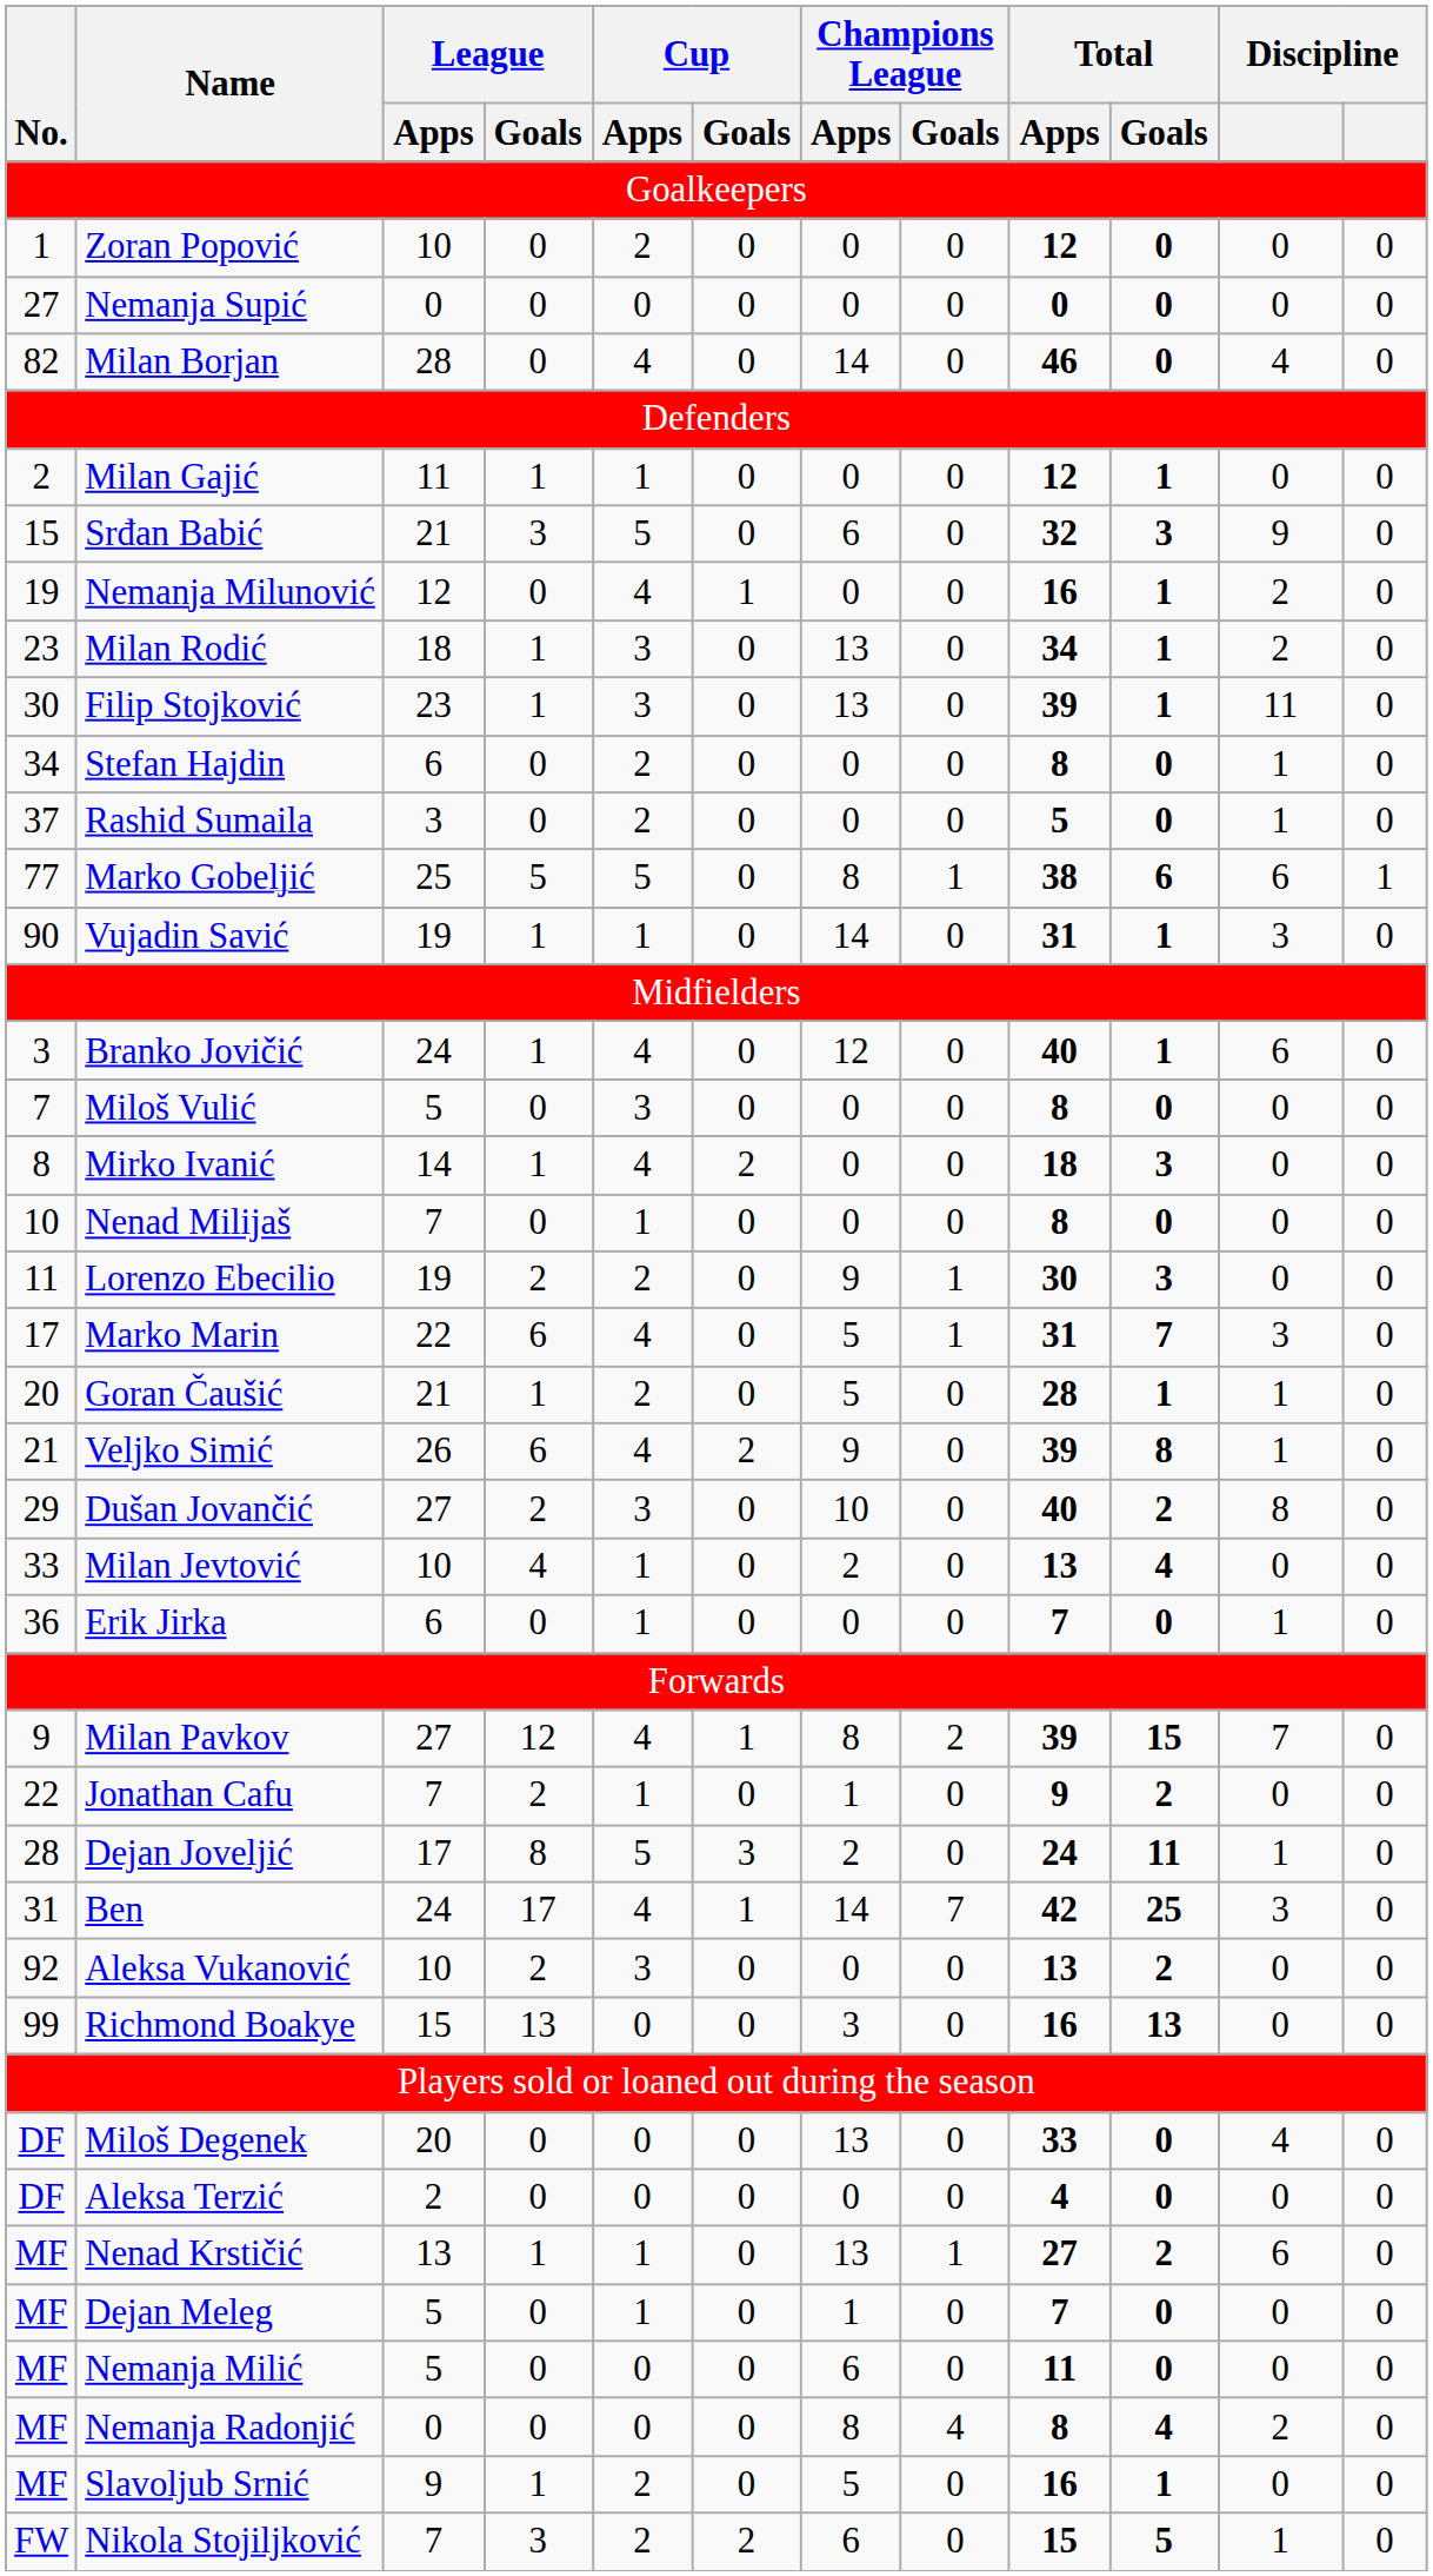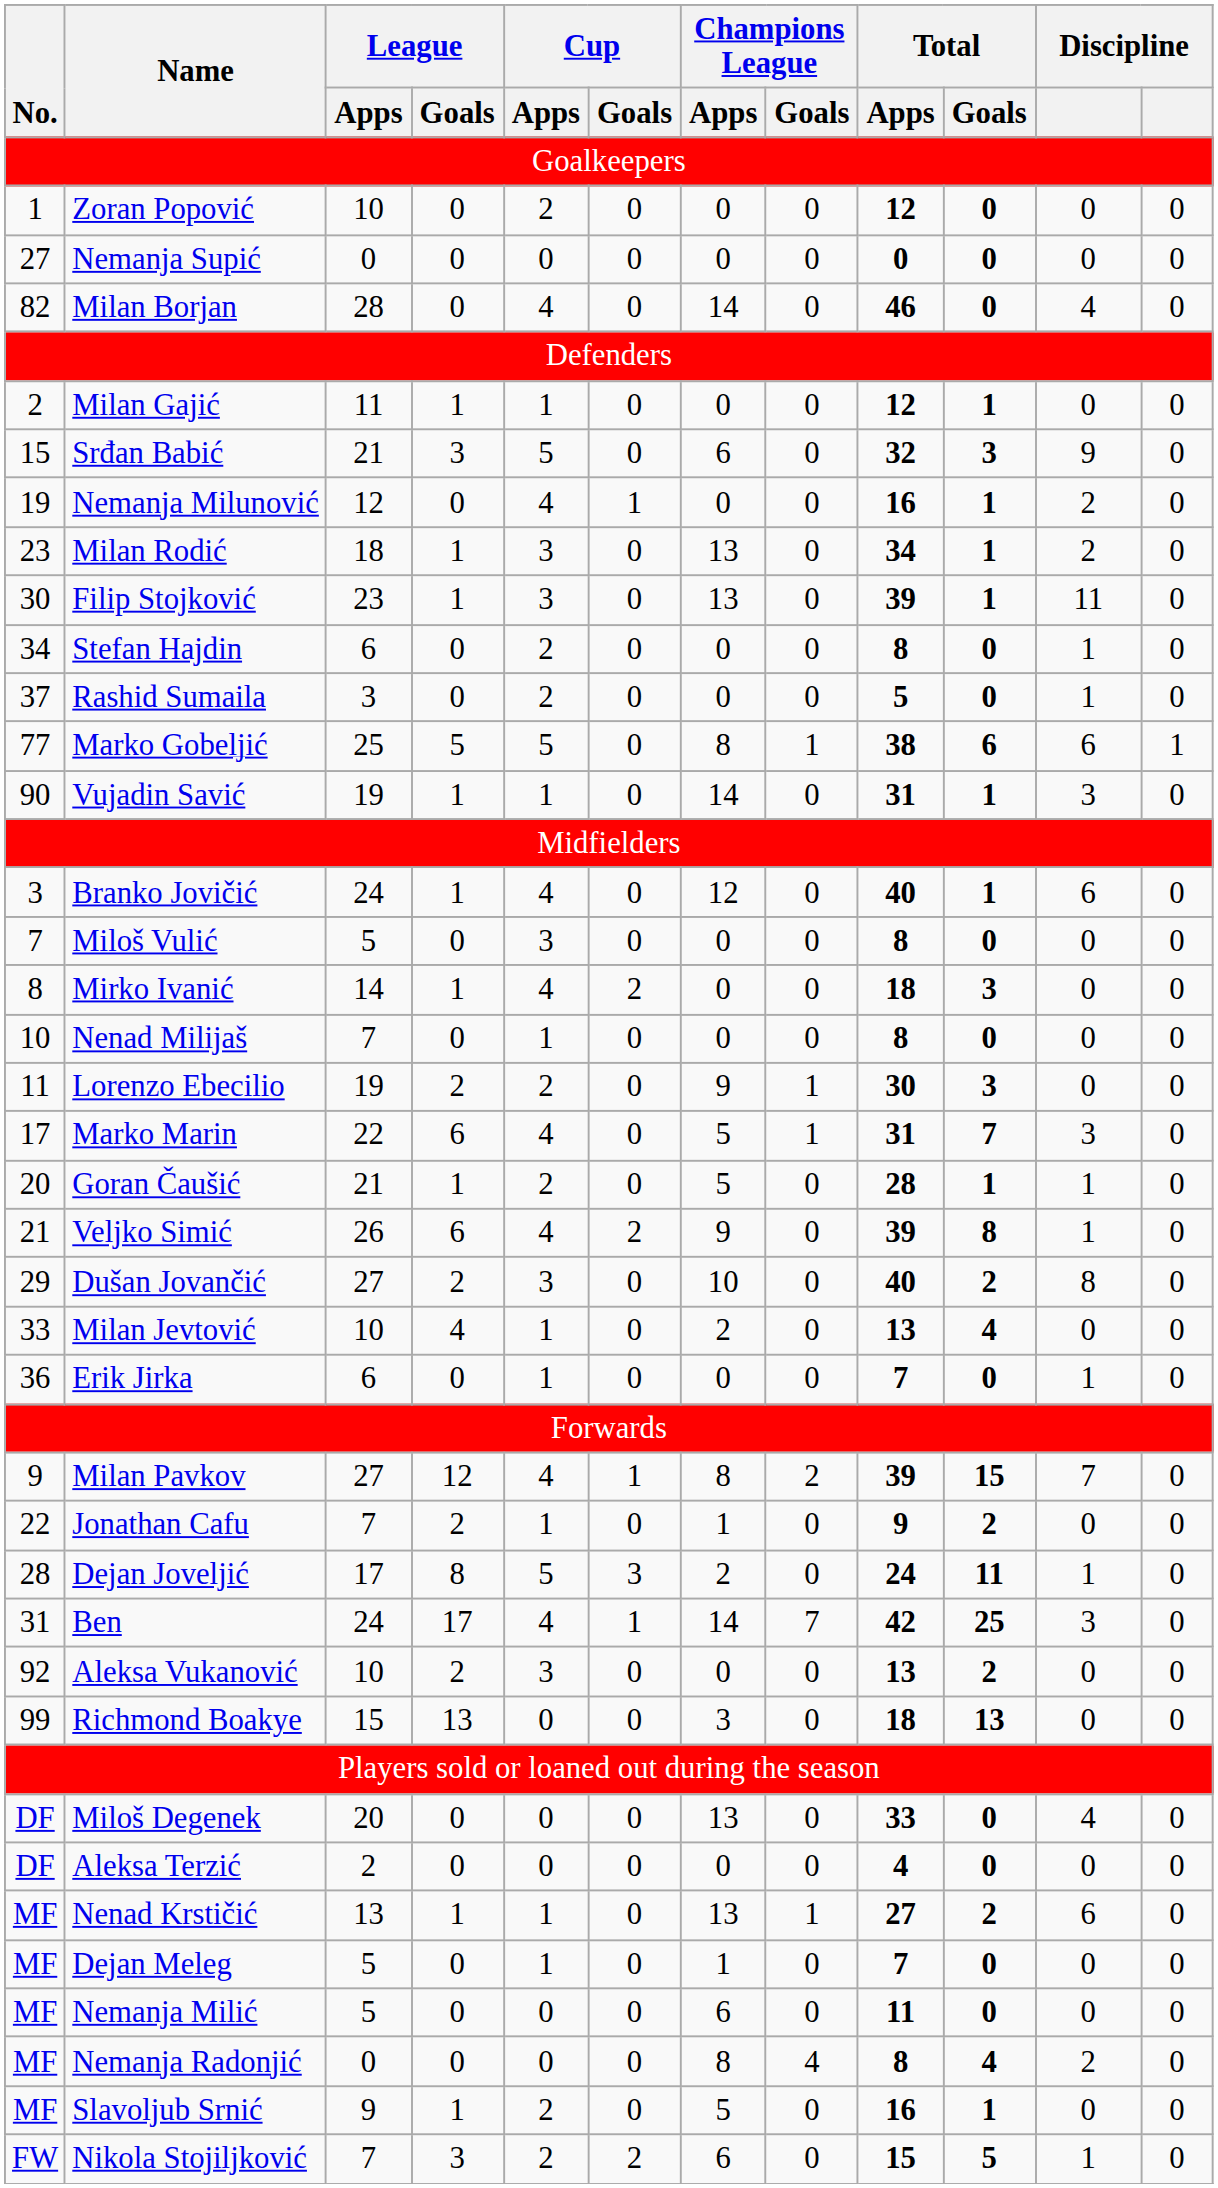Richmond Boakye | Total / Apps: 16 -> 18
